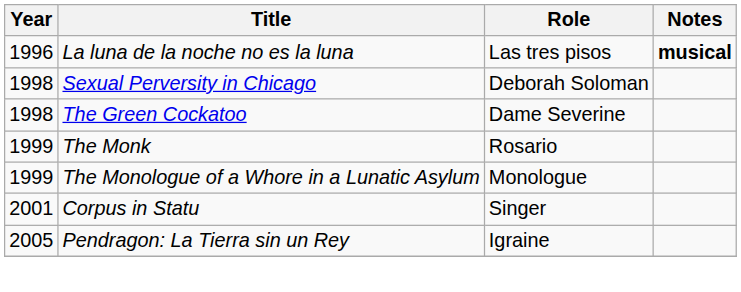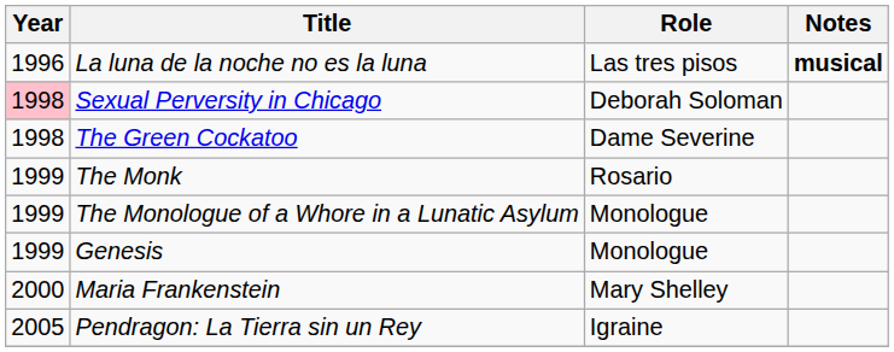Sexual Perversity in Chicago | Year: no background -> pink background
+ row: 1999 | Genesis | Monologue
+ row: 2000 | Maria Frankenstein | Mary Shelley
- row: 2001 | Corpus in Statu | Singer
